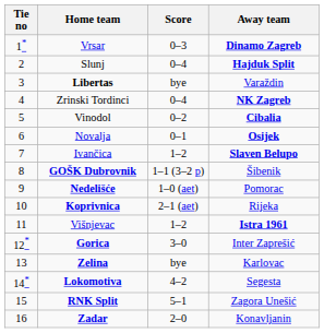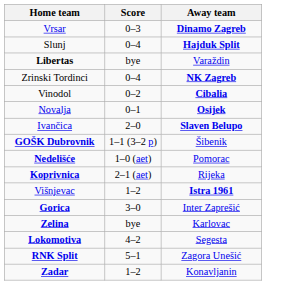- column: Tie no | 1* | 2 | 3 | 4 | 5 | 6 | 7 | 8 | 9 | 10 | 11 | 12* | 13 | 14* | 15 | 16
Ivančica | Score: 1–2 -> 2–0
Zadar | Score: 2–0 -> 1–2
